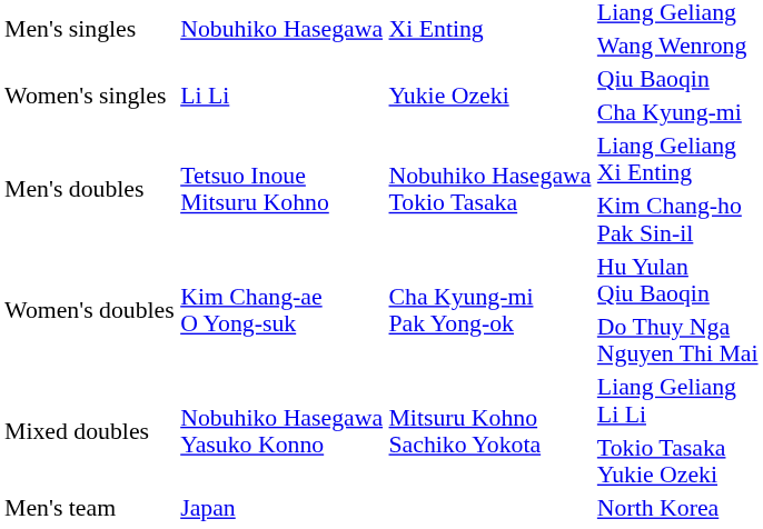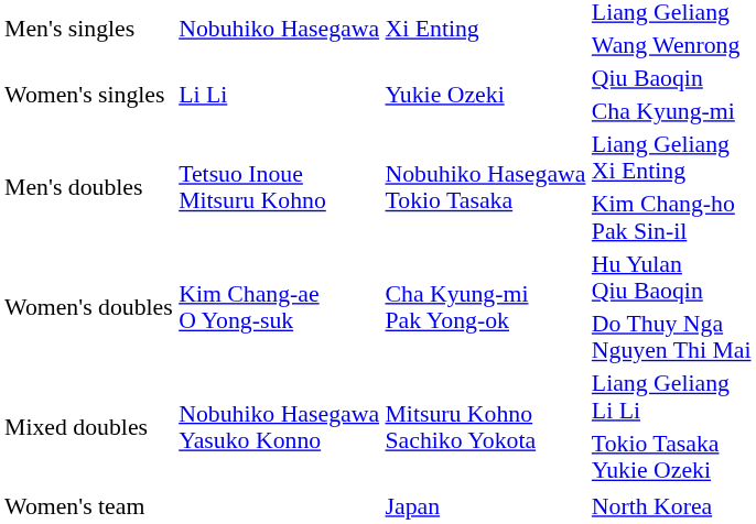- row: Men's team | Japan | North Korea
+ row: Women's team | Japan | North Korea
